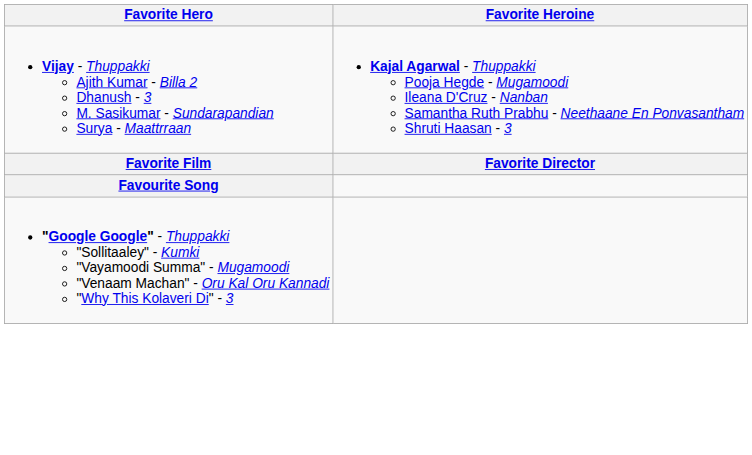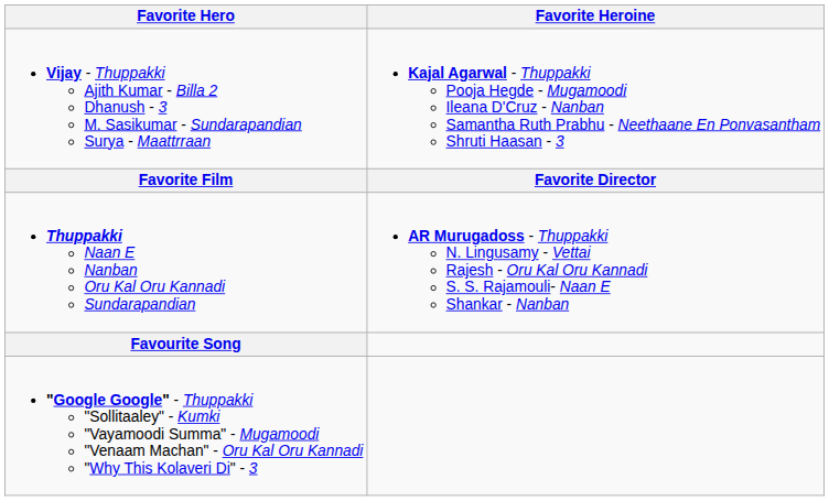+ row: Thuppakki Naan E Nanban Oru Kal Oru Kannadi Sundarapandian | AR Murugadoss - Thuppakki N. Lingusamy - Vettai Rajesh - Oru Kal Oru Kannadi S. S. Rajamouli- Naan E Shankar - Nanban
